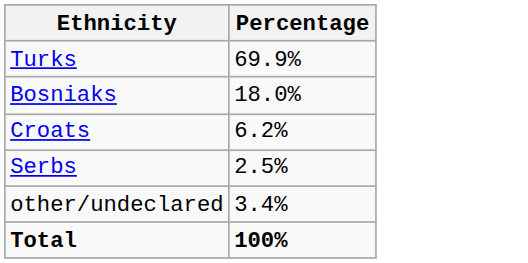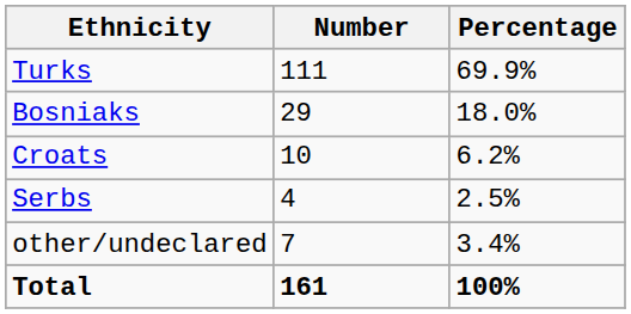+ column: Number | 111 | 29 | 10 | 4 | 7 | 161
